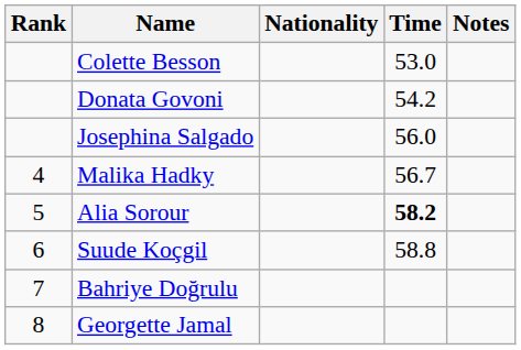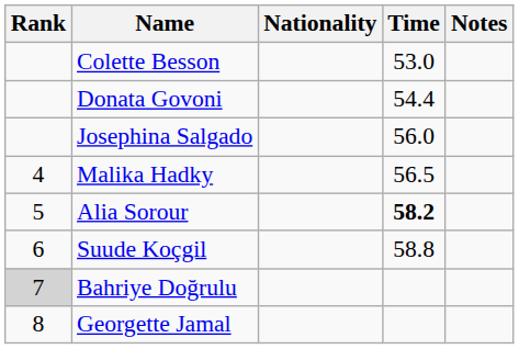Donata Govoni | Time: 54.2 -> 54.4
Malika Hadky | Time: 56.7 -> 56.5
Bahriye Doğrulu | Rank: no background -> lightgrey background
